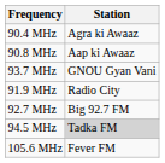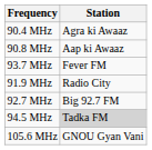93.7 MHz | Station: GNOU Gyan Vani -> Fever FM
105.6 MHz | Station: Fever FM -> GNOU Gyan Vani
